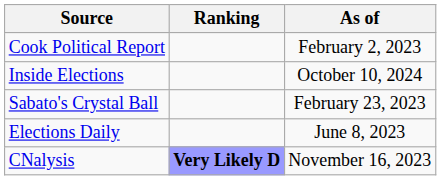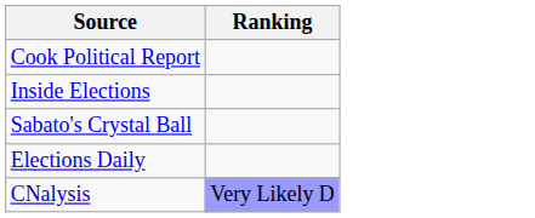- column: As of | February 2, 2023 | October 10, 2024 | February 23, 2023 | June 8, 2023 | November 16, 2023
CNalysis | Ranking: bold -> normal
